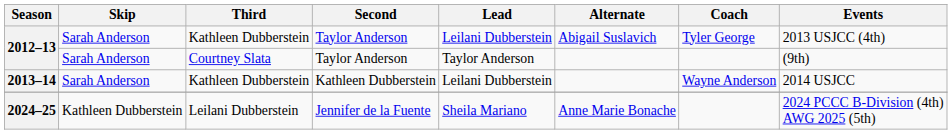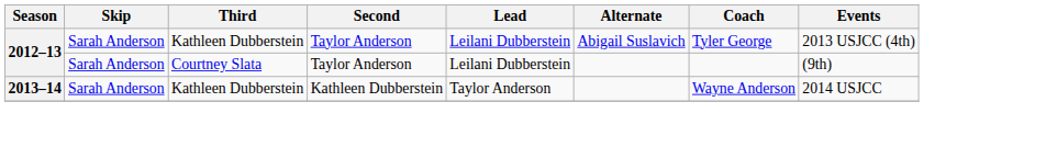2012–13 / Courtney Slata | Lead: Taylor Anderson -> Leilani Dubberstein
2013–14 | Lead: Leilani Dubberstein -> Taylor Anderson
- row: 2024–25 | Kathleen Dubberstein | Leilani Dubberstein | Jennifer de la Fuente | Sheila Mariano | Anne Marie Bonache | 2024 PCCC B-Division (4th) AWG 2025 (5th)
